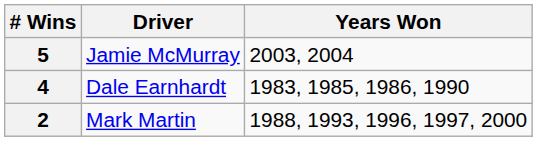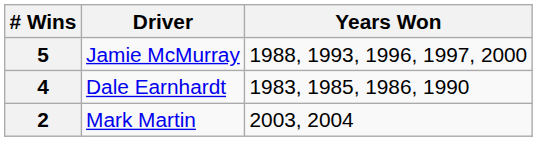5 | Years Won: 2003, 2004 -> 1988, 1993, 1996, 1997, 2000
2 | Years Won: 1988, 1993, 1996, 1997, 2000 -> 2003, 2004
